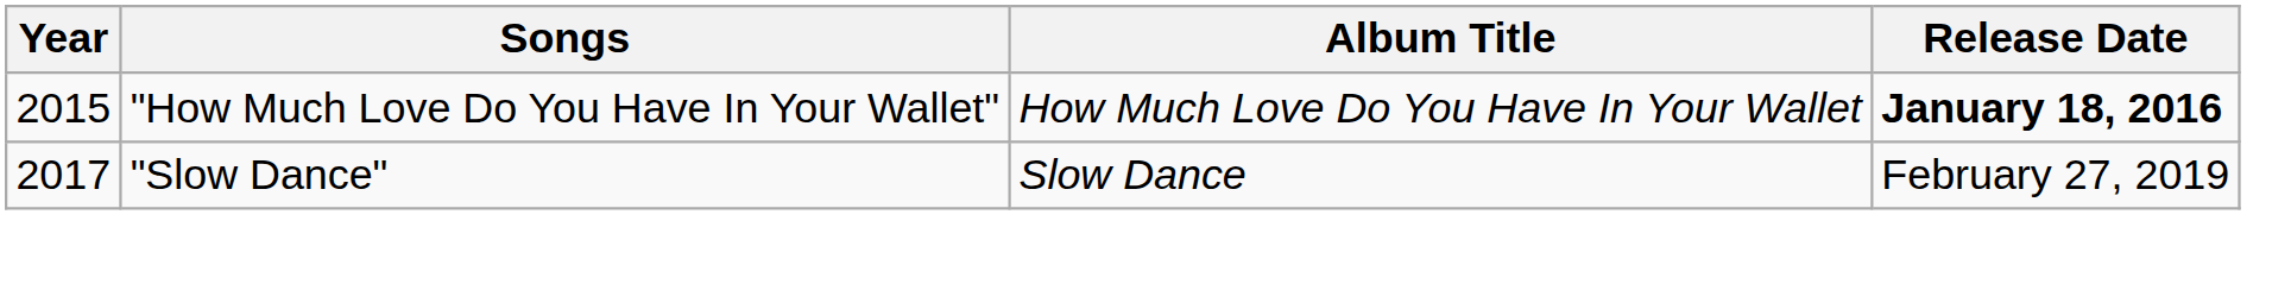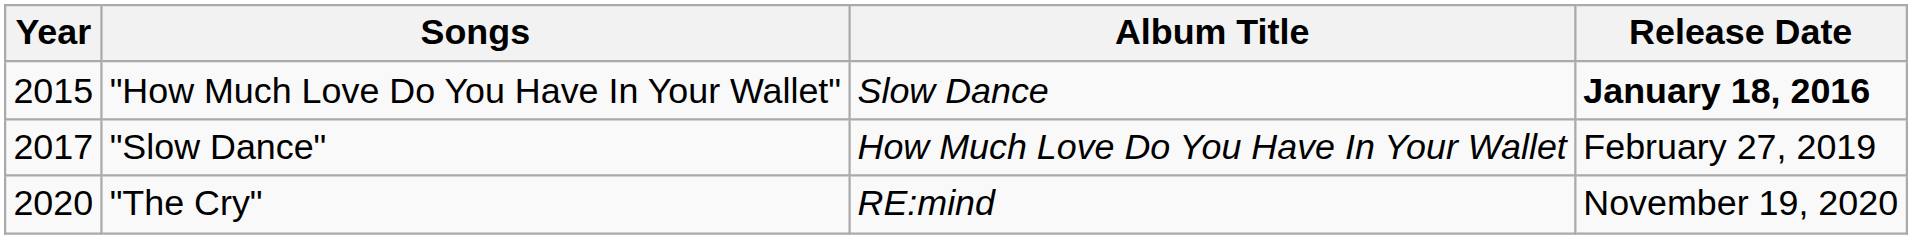"How Much Love Do You Have In Your Wallet" | Album Title: How Much Love Do You Have In Your Wallet -> Slow Dance
"Slow Dance" | Album Title: Slow Dance -> How Much Love Do You Have In Your Wallet
+ row: 2020 | "The Cry" | RE:mind | November 19, 2020
